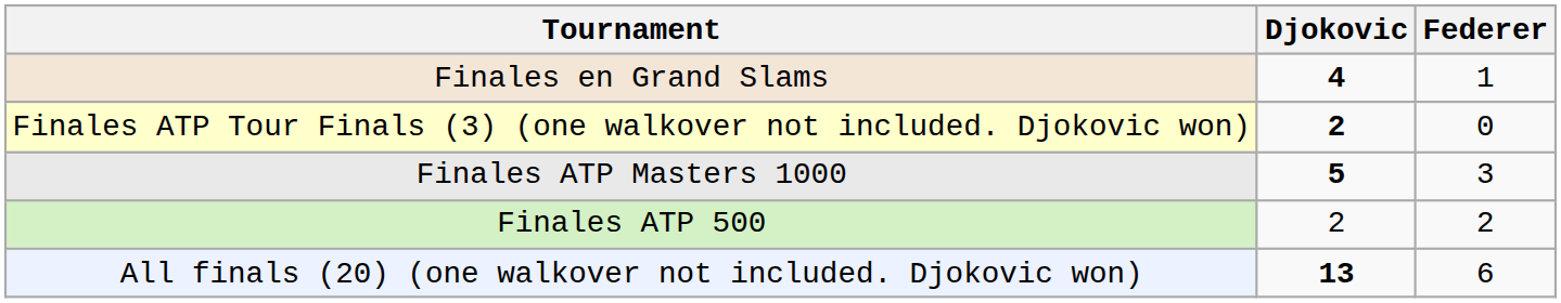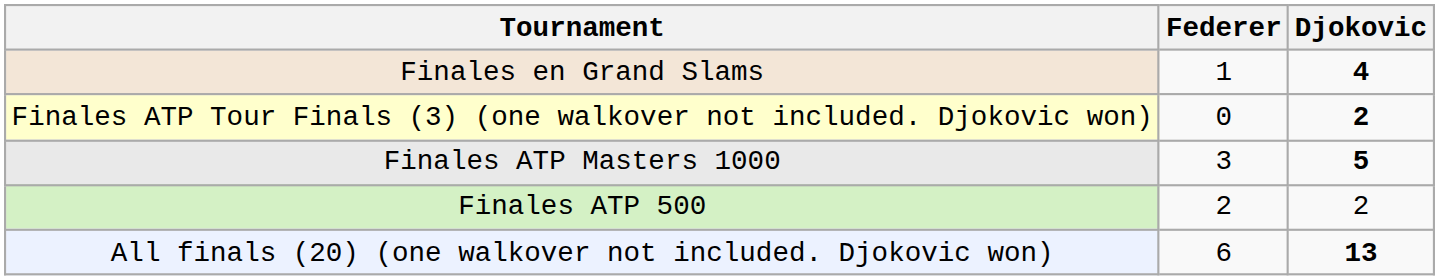columns swapped: Djokovic <-> Federer
